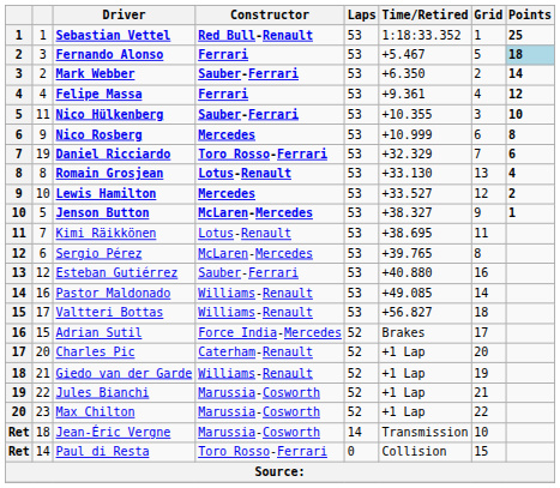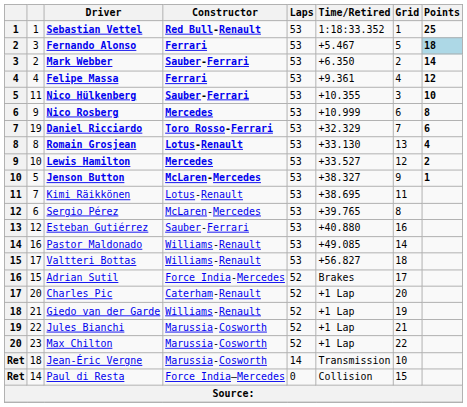Paul di Resta | Constructor: Toro Rosso-Ferrari -> Force India–Mercedes
